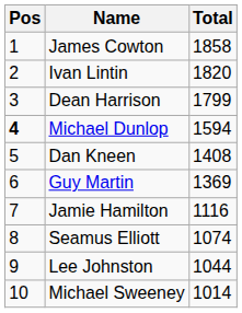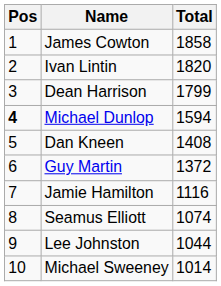Guy Martin | Total: 1369 -> 1372
